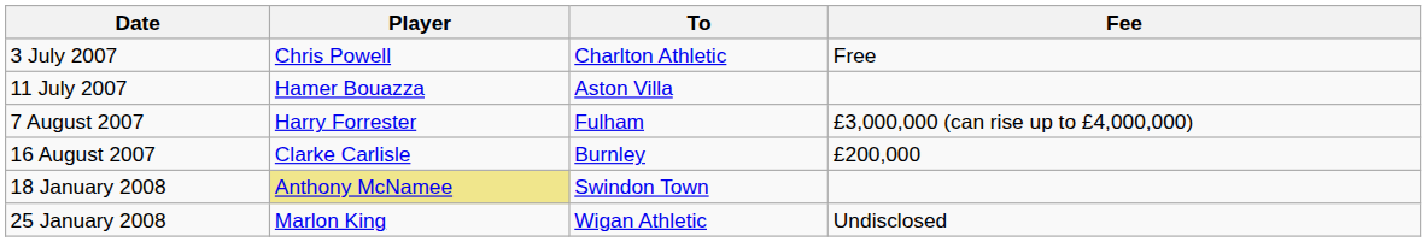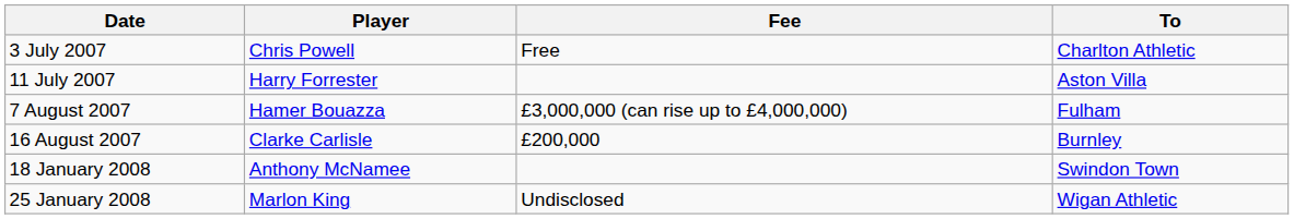columns swapped: To <-> Fee
11 July 2007 | Player: Hamer Bouazza -> Harry Forrester
7 August 2007 | Player: Harry Forrester -> Hamer Bouazza
18 January 2008 | Player: khaki background -> no background
